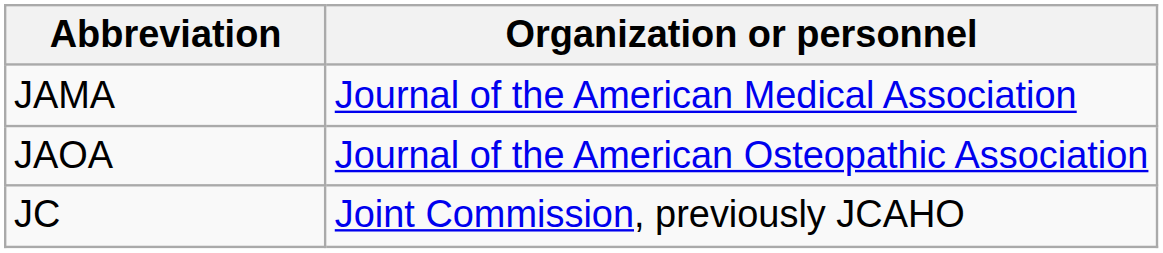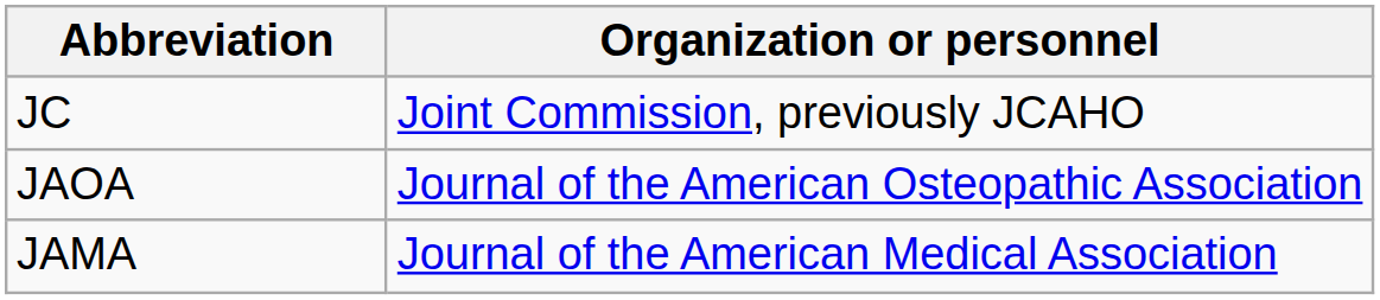rows swapped: JAMA <-> JC
